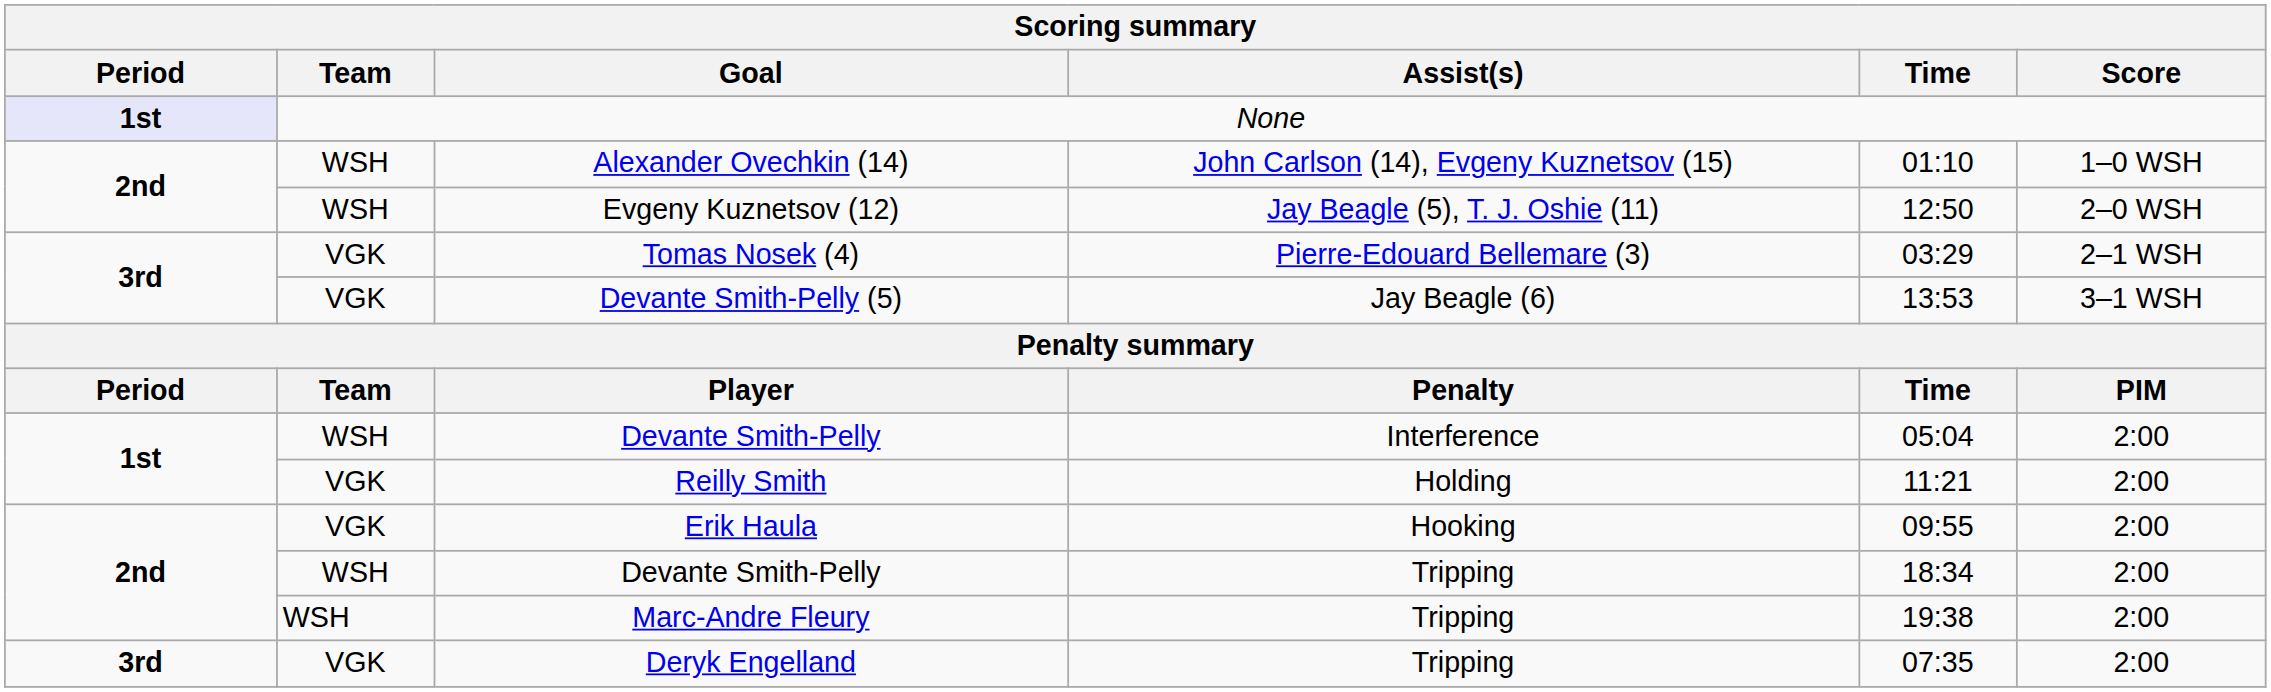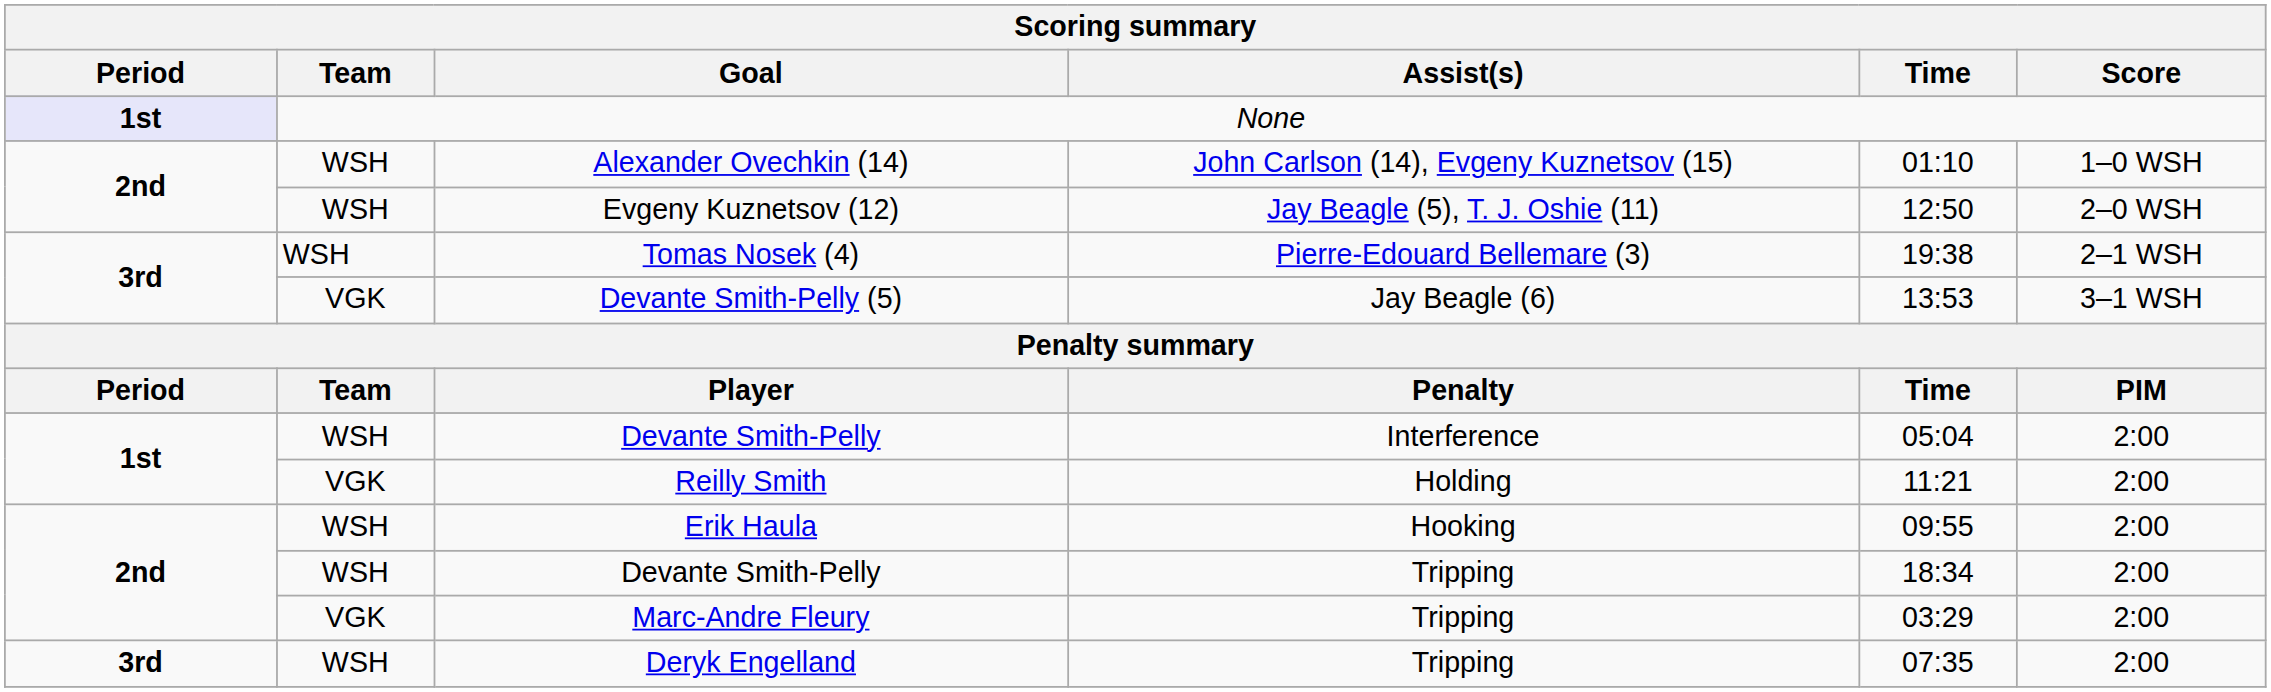Tomas Nosek (4) | Team: VGK -> WSH
Tomas Nosek (4) | Time: 03:29 -> 19:38
Erik Haula | Team: VGK -> WSH
Marc-Andre Fleury | Team: WSH -> VGK
Marc-Andre Fleury | Time: 19:38 -> 03:29
Deryk Engelland | Team: VGK -> WSH
